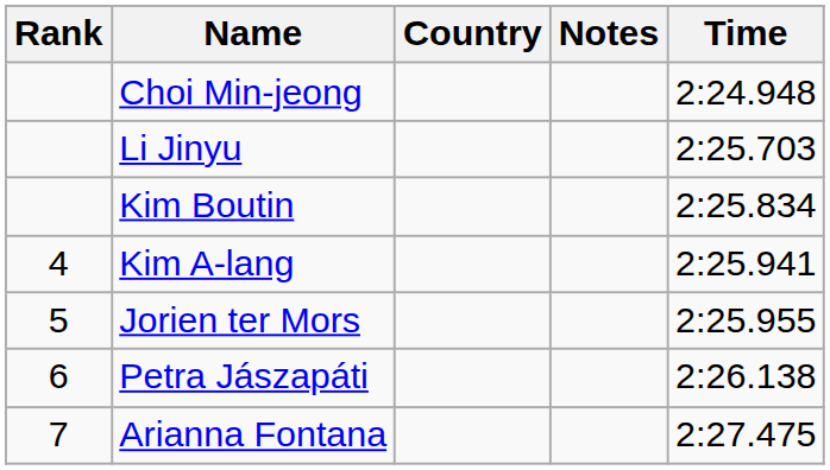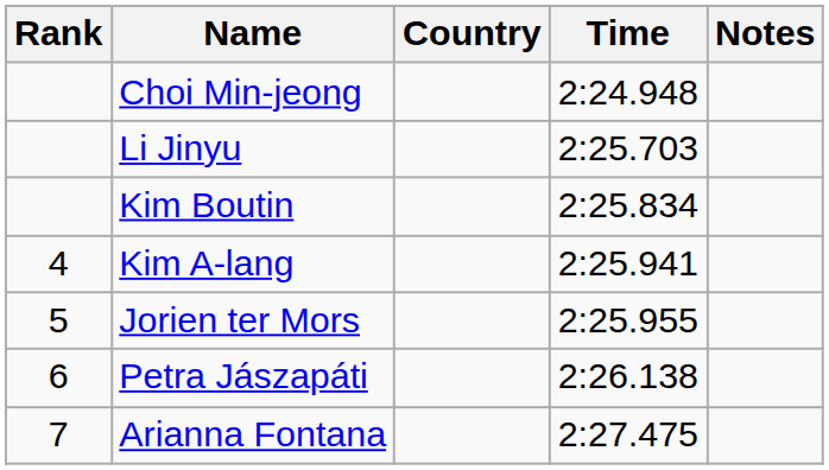columns swapped: Time <-> Notes
